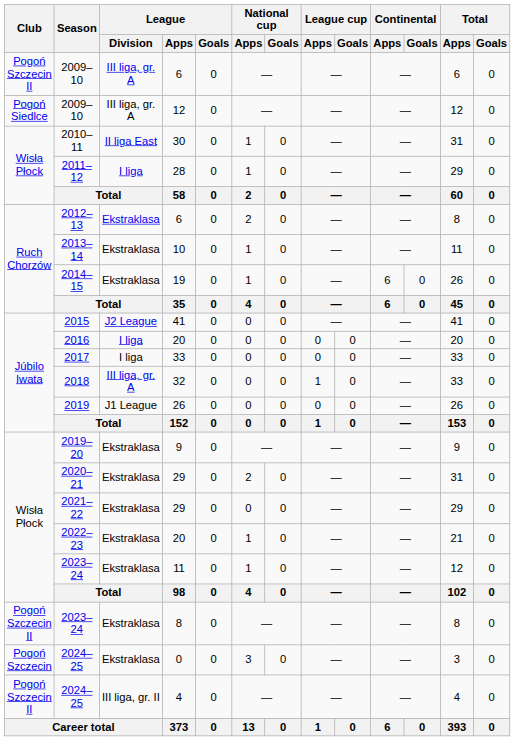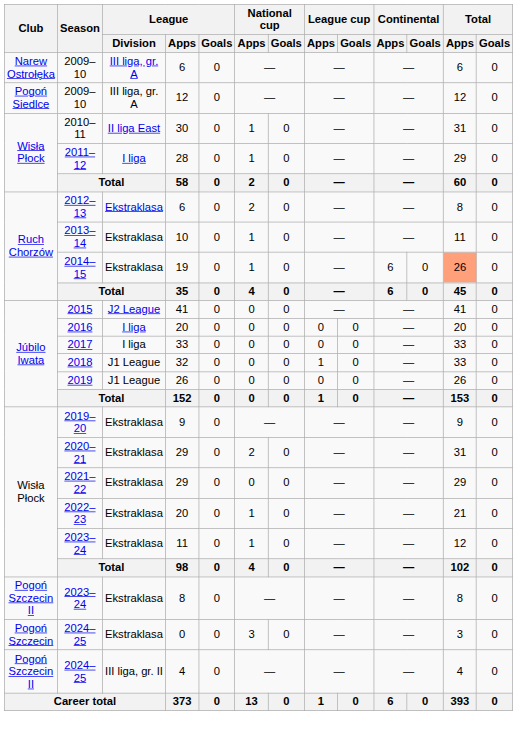2009–10 / 6 | Club: Pogoń Szczecin II -> Narew Ostrołęka
2014–15 | Total / Apps: no background -> lightsalmon background
2018 | League / Division: III liga, gr. A -> J1 League
